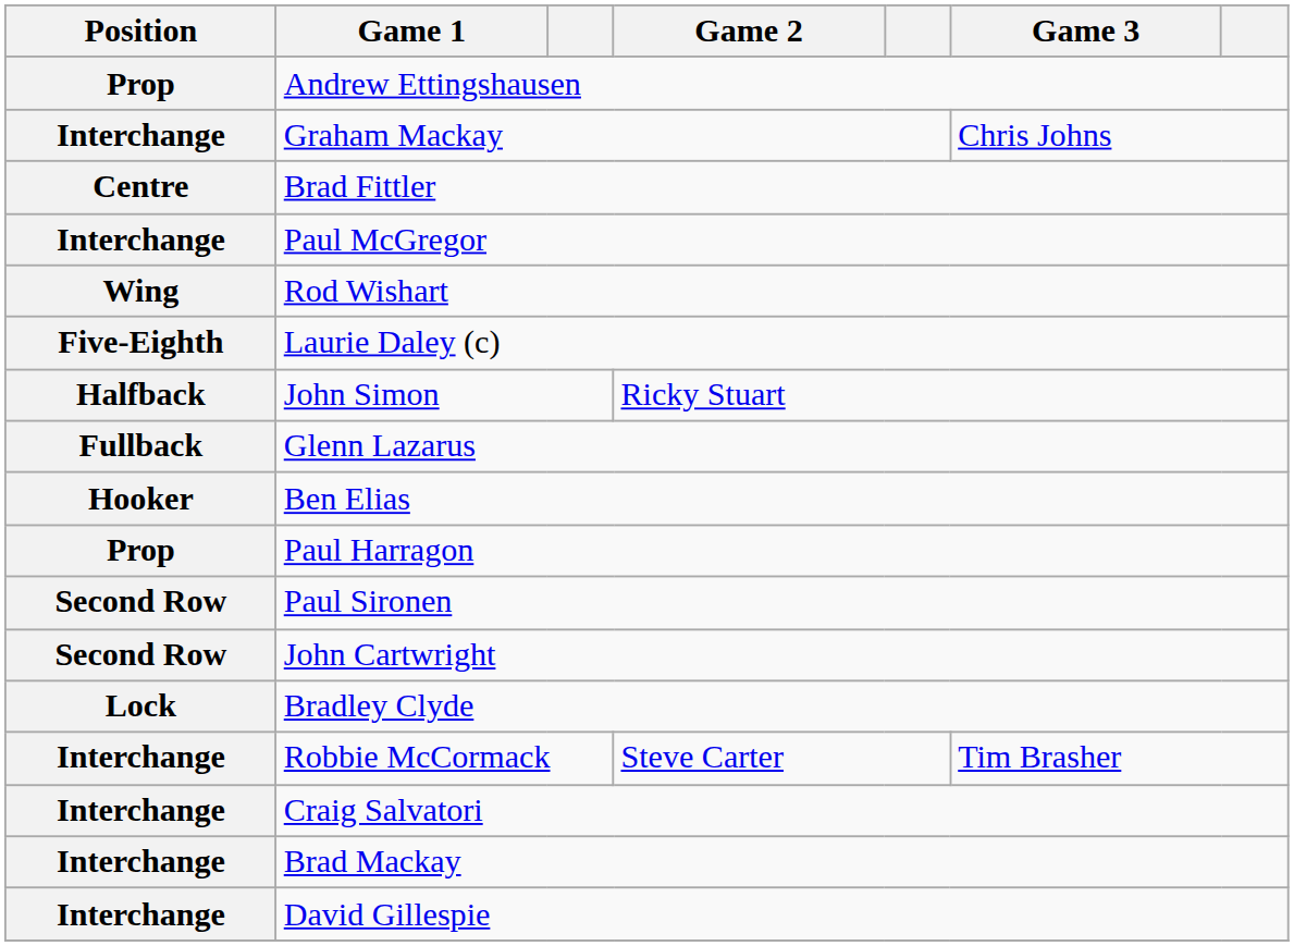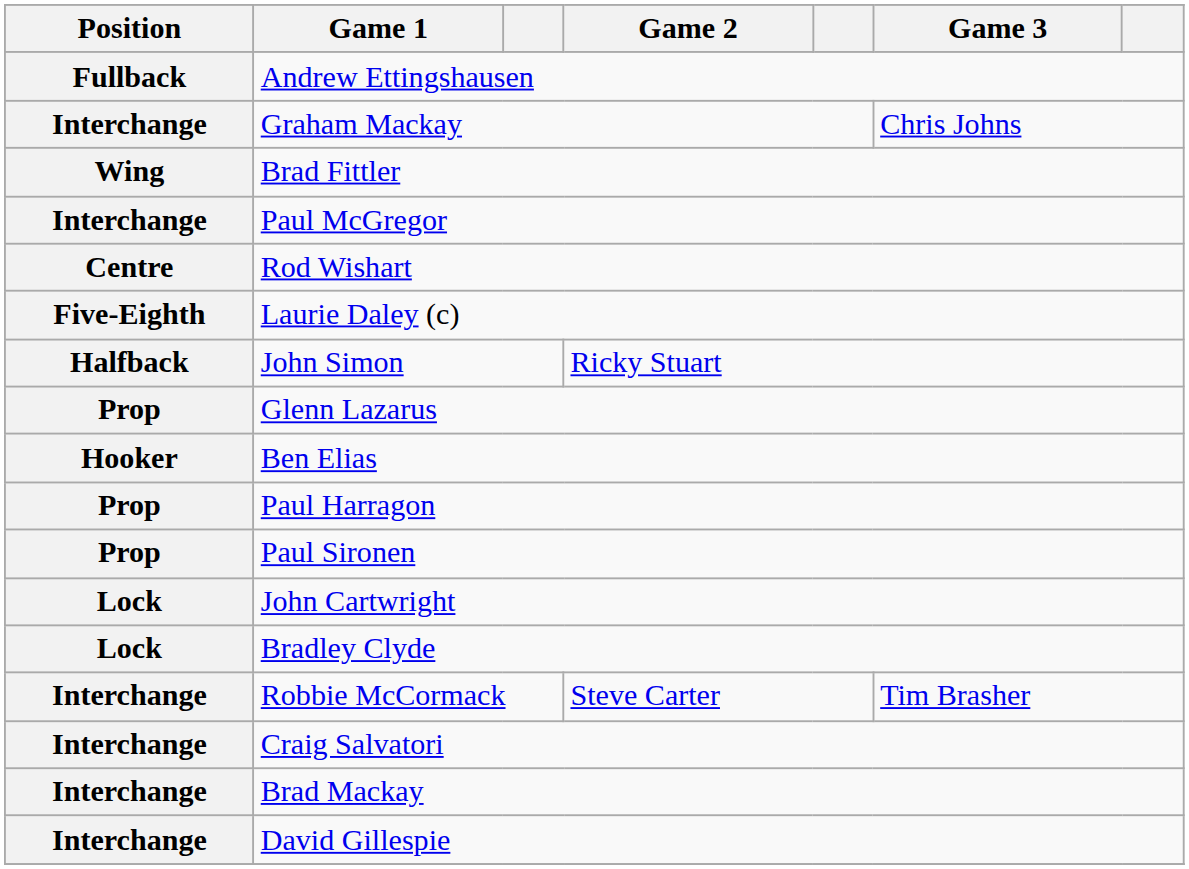Andrew Ettingshausen | Position: Prop -> Fullback
Brad Fittler | Position: Centre -> Wing
Rod Wishart | Position: Wing -> Centre
Glenn Lazarus | Position: Fullback -> Prop
Paul Sironen | Position: Second Row -> Prop
John Cartwright | Position: Second Row -> Lock
